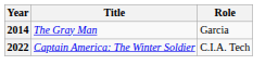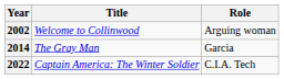+ row: 2002 | Welcome to Collinwood | Arguing woman
